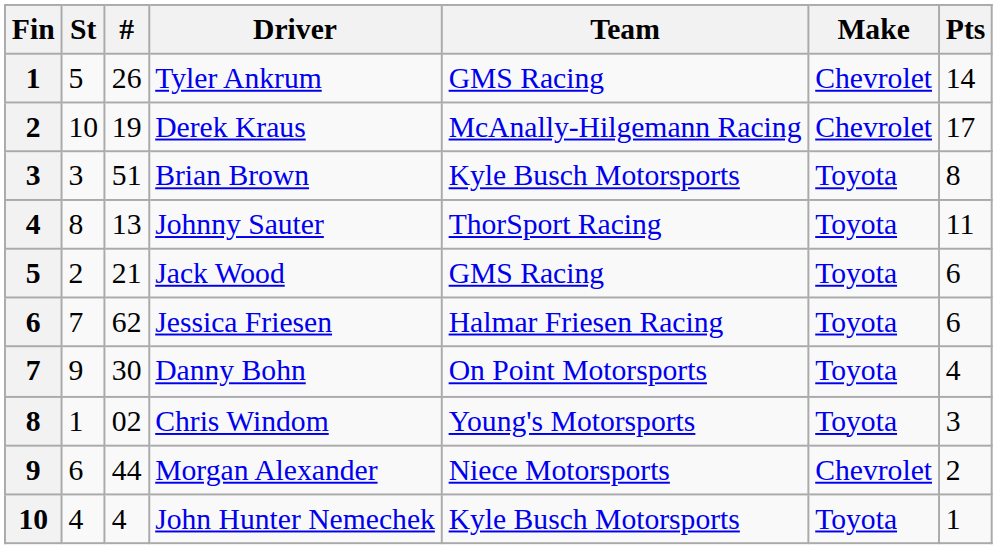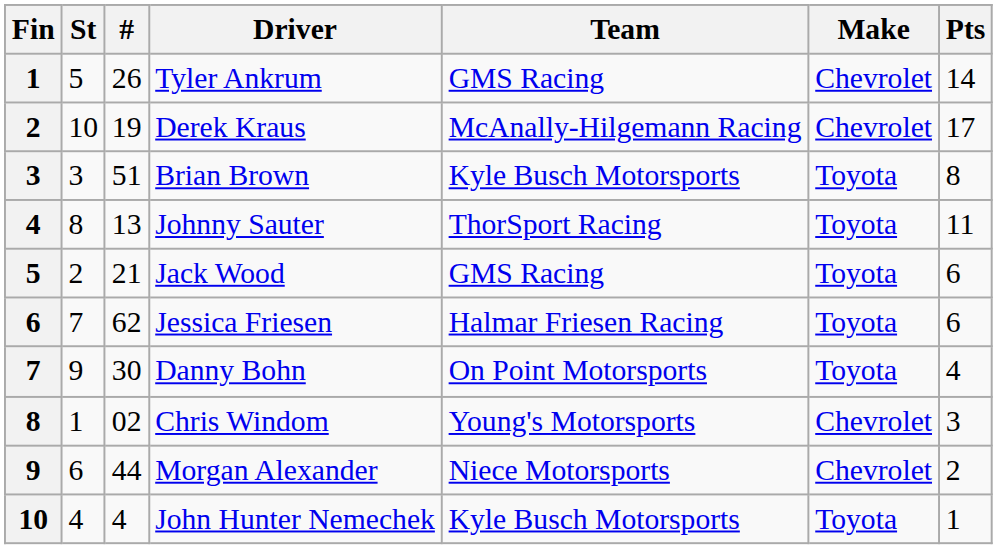Chris Windom | Make: Toyota -> Chevrolet
